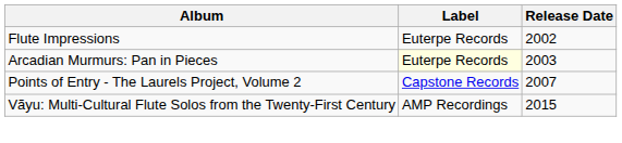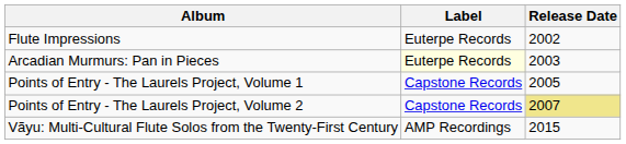+ row: Points of Entry - The Laurels Project, Volume 1 | Capstone Records | 2005
Points of Entry - The Laurels Project, Volume 2 | Release Date: no background -> khaki background
